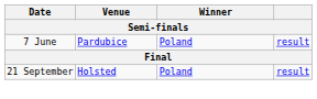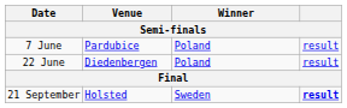+ row: 22 June | Diedenbergen | Poland | result
21 September | Winner: Poland -> Sweden
21 September | column 4: normal -> bold
